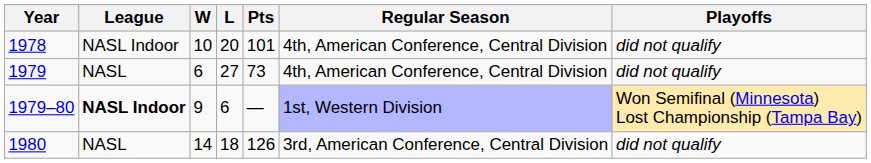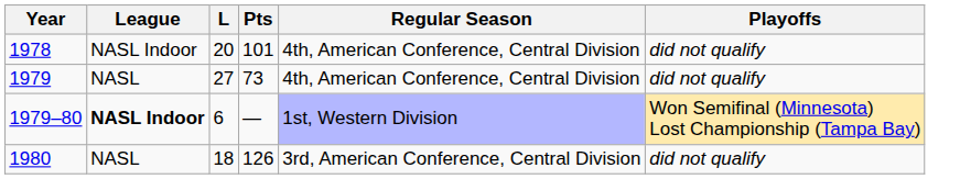- column: W | 10 | 6 | 9 | 14
